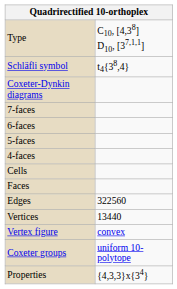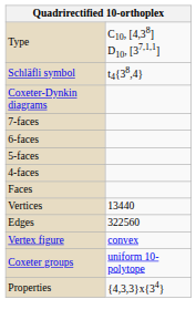- row: Cells
rows swapped: Edges <-> Vertices
